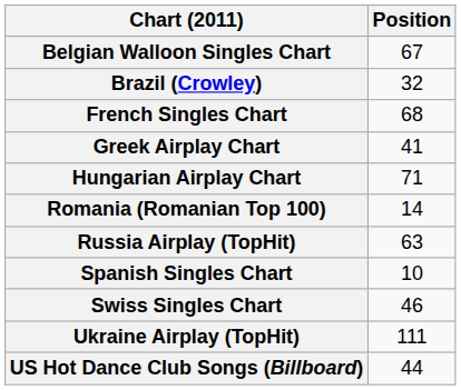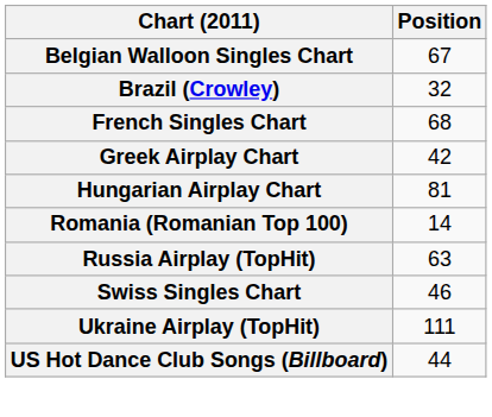Greek Airplay Chart | Position: 41 -> 42
Hungarian Airplay Chart | Position: 71 -> 81
- row: Spanish Singles Chart | 10
